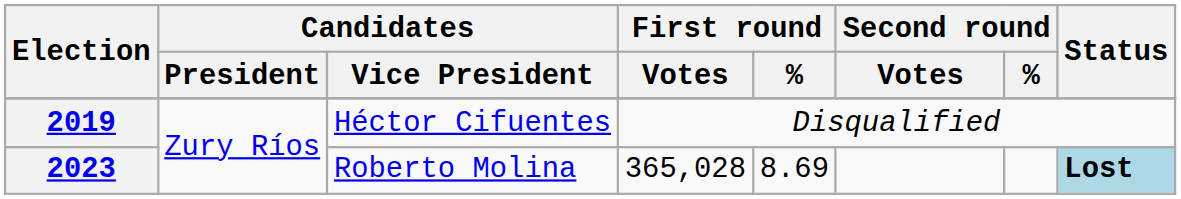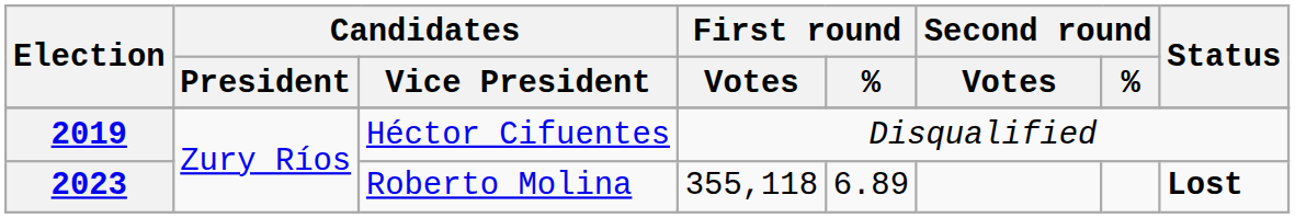2023 | First round / Votes: 365,028 -> 355,118
2023 | First round / %: 8.69 -> 6.89
2023 | Status: lightblue background -> no background
